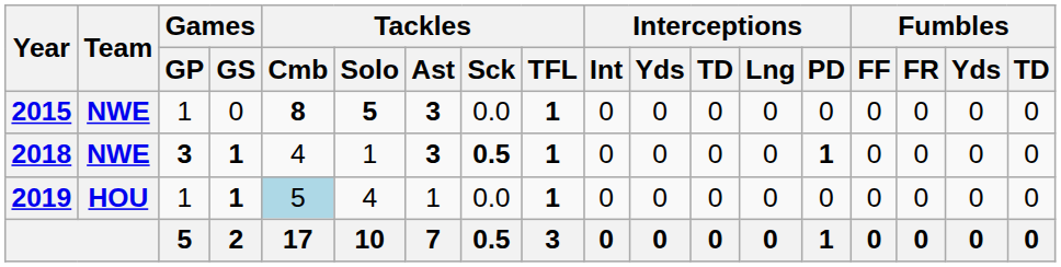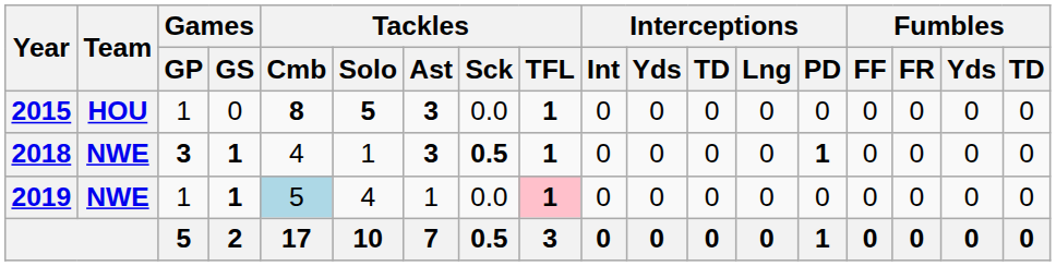2015 | Team: NWE -> HOU
2019 | Team: HOU -> NWE
2019 | Tackles / TFL: no background -> pink background
